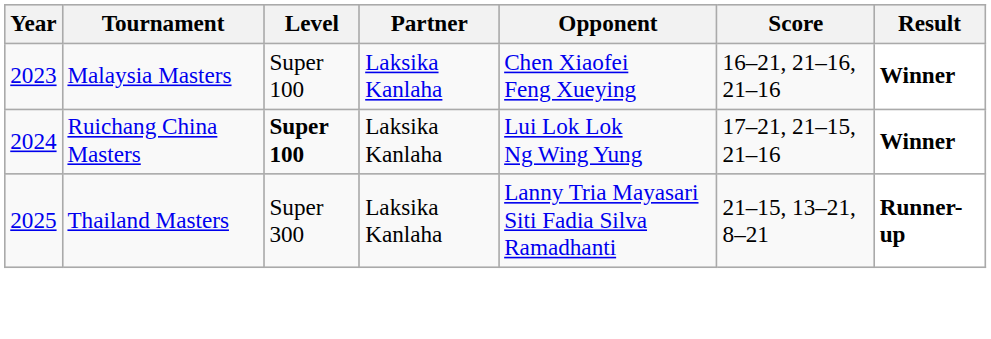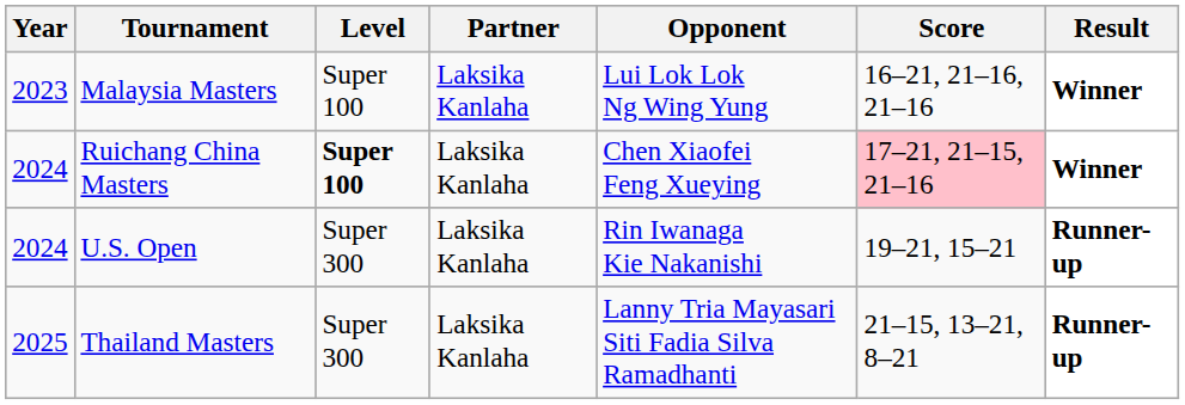Malaysia Masters | Opponent: Chen Xiaofei Feng Xueying -> Lui Lok Lok Ng Wing Yung
Ruichang China Masters | Opponent: Lui Lok Lok Ng Wing Yung -> Chen Xiaofei Feng Xueying
Ruichang China Masters | Score: no background -> pink background
+ row: 2024 | U.S. Open | Super 300 | Laksika Kanlaha | Rin Iwanaga Kie Nakanishi | 19–21, 15–21 | Runner-up
